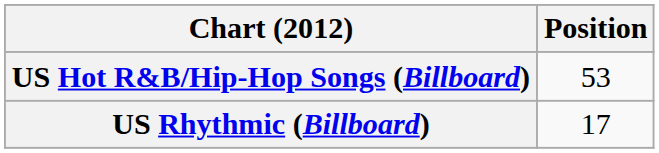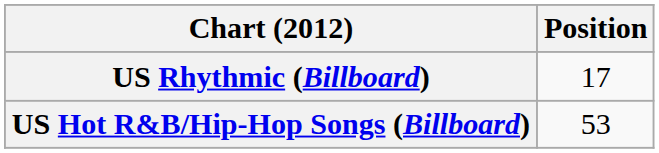rows swapped: US Hot R&B/Hip-Hop Songs (Billboard) <-> US Rhythmic (Billboard)
